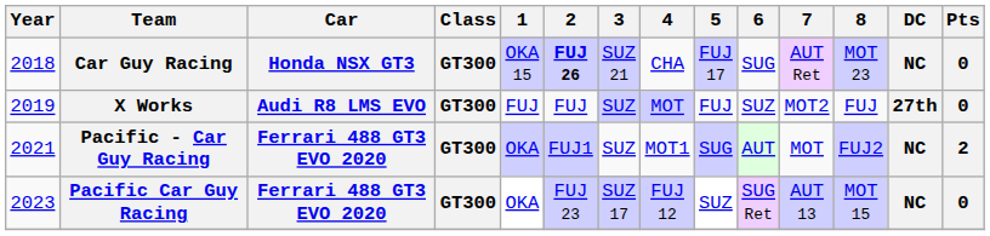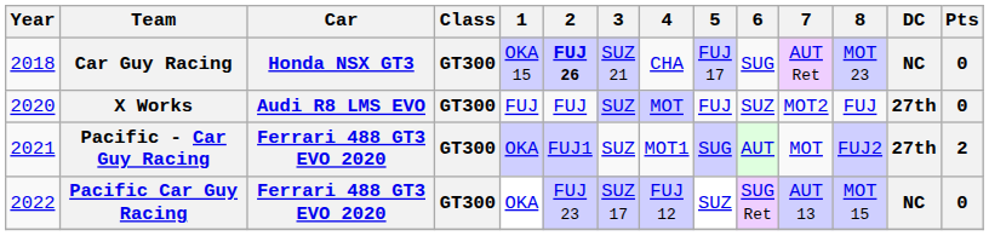X Works | Year: 2019 -> 2020
Pacific - Car Guy Racing | DC: NC -> 27th
Pacific Car Guy Racing | Year: 2023 -> 2022
